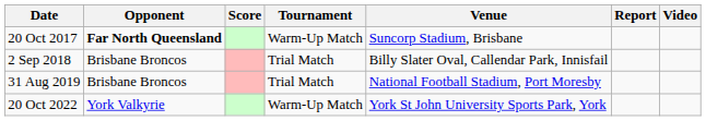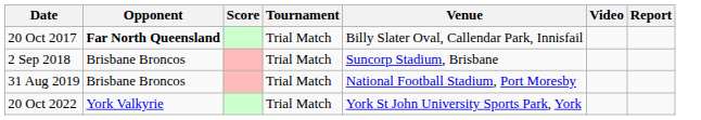columns swapped: Video <-> Report
20 Oct 2017 | Tournament: Warm-Up Match -> Trial Match
20 Oct 2017 | Venue: Suncorp Stadium, Brisbane -> Billy Slater Oval, Callendar Park, Innisfail
2 Sep 2018 | Venue: Billy Slater Oval, Callendar Park, Innisfail -> Suncorp Stadium, Brisbane
20 Oct 2022 | Tournament: Warm-Up Match -> Trial Match
